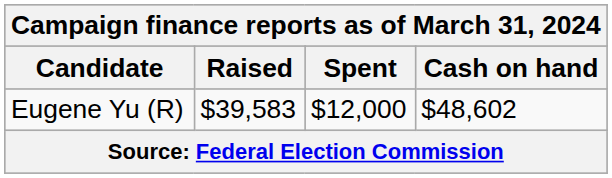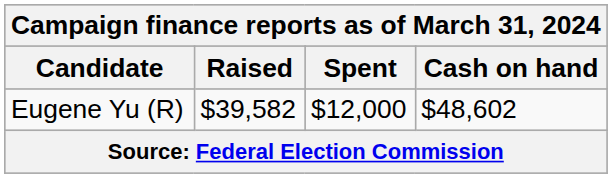Eugene Yu (R) | Raised: $39,583 -> $39,582
